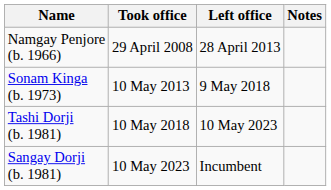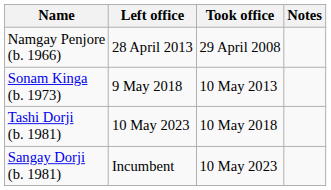columns swapped: Took office <-> Left office
